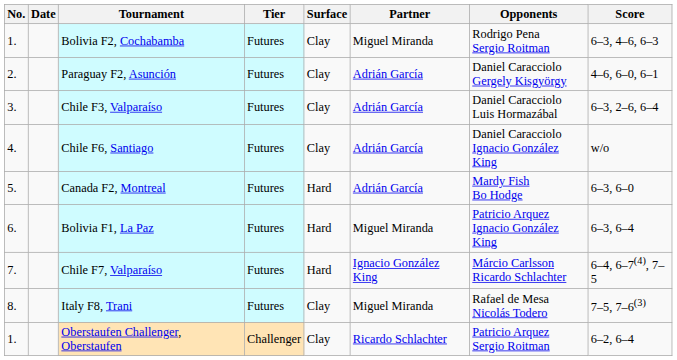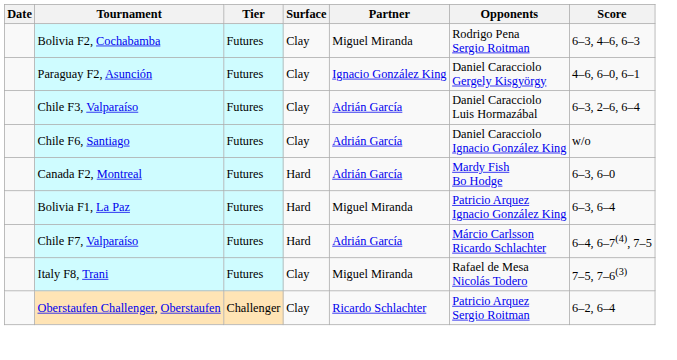- column: No. | 1. | 2. | 3. | 4. | 5. | 6. | 7. | 8. | 1.
Paraguay F2, Asunción | Partner: Adrián García -> Ignacio González King
Chile F7, Valparaíso | Partner: Ignacio González King -> Adrián García
